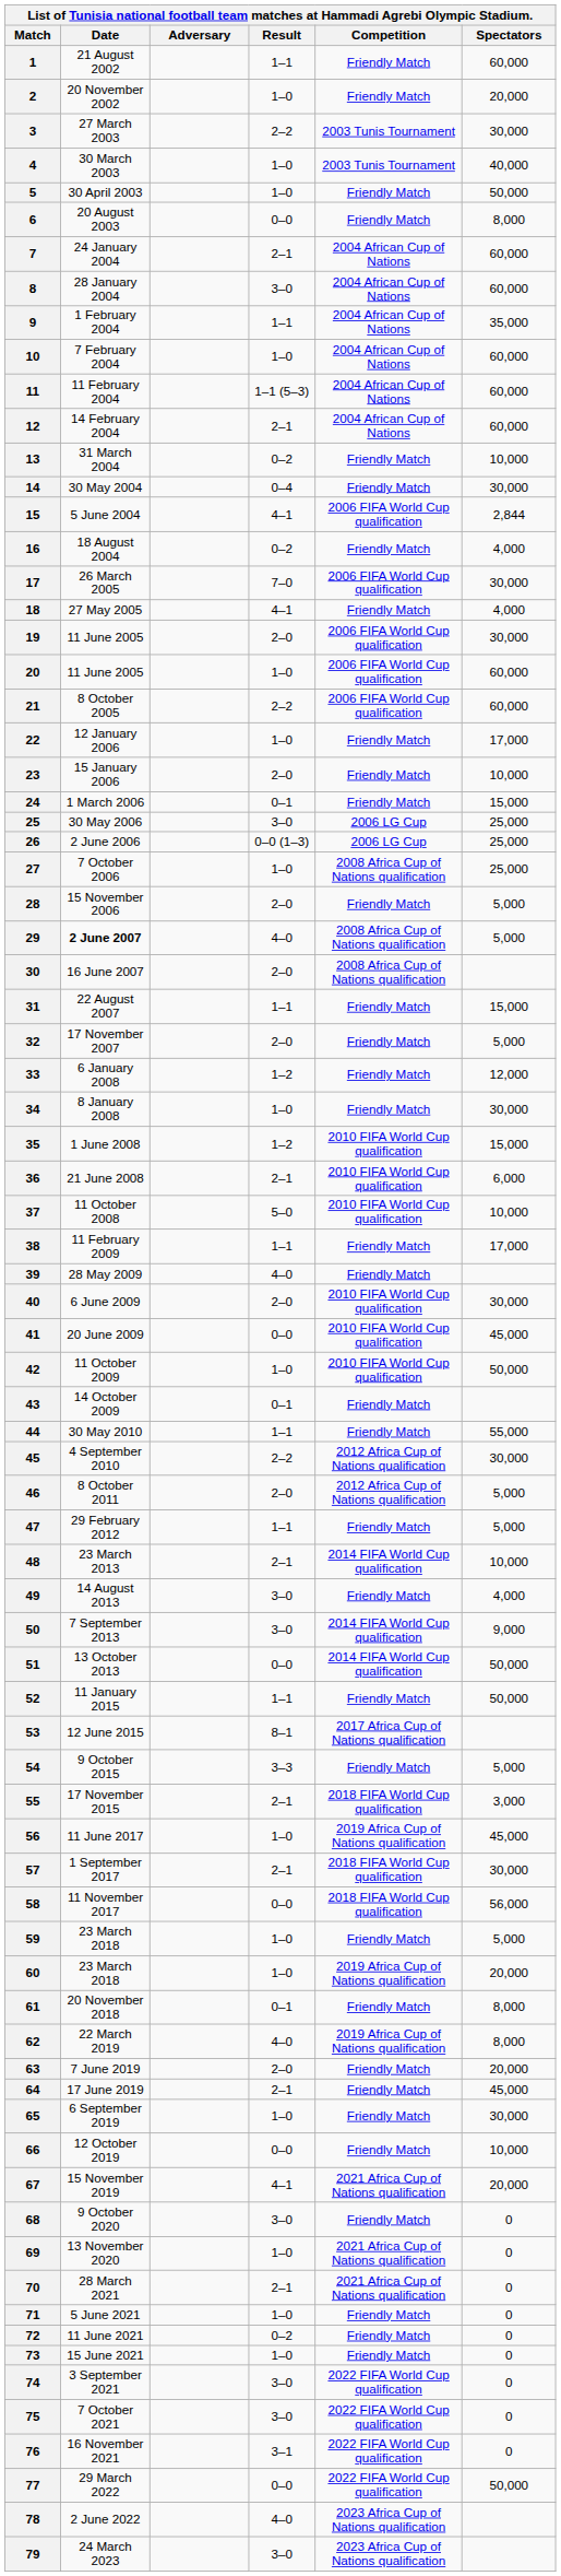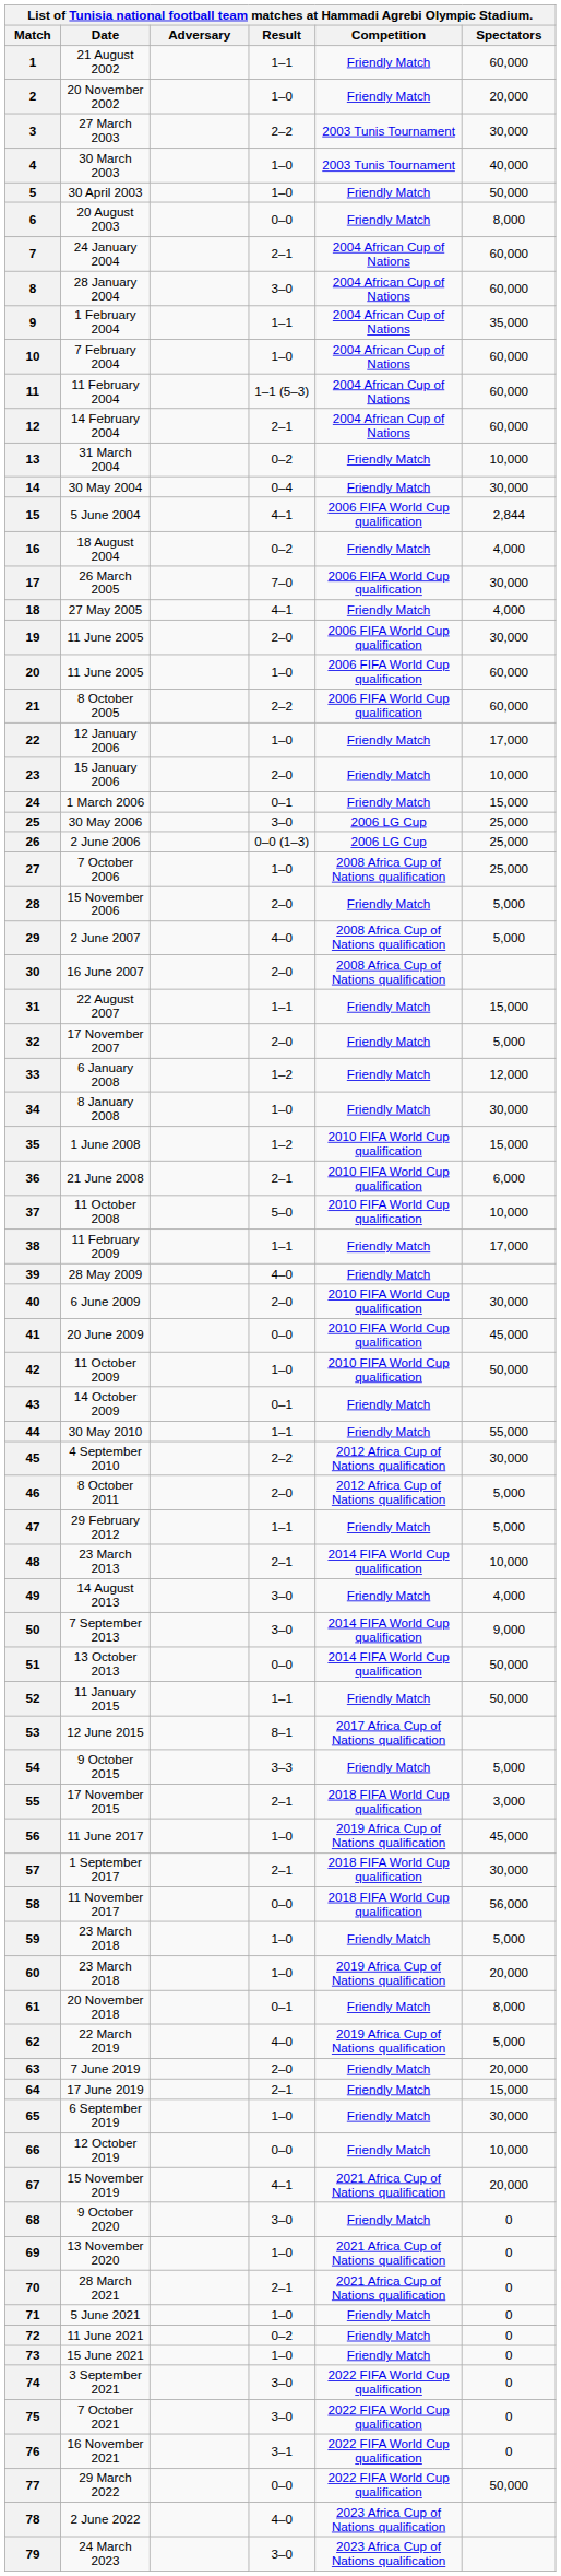29 | Date: bold -> normal
62 | Spectators: 8,000 -> 5,000
64 | Spectators: 45,000 -> 15,000
